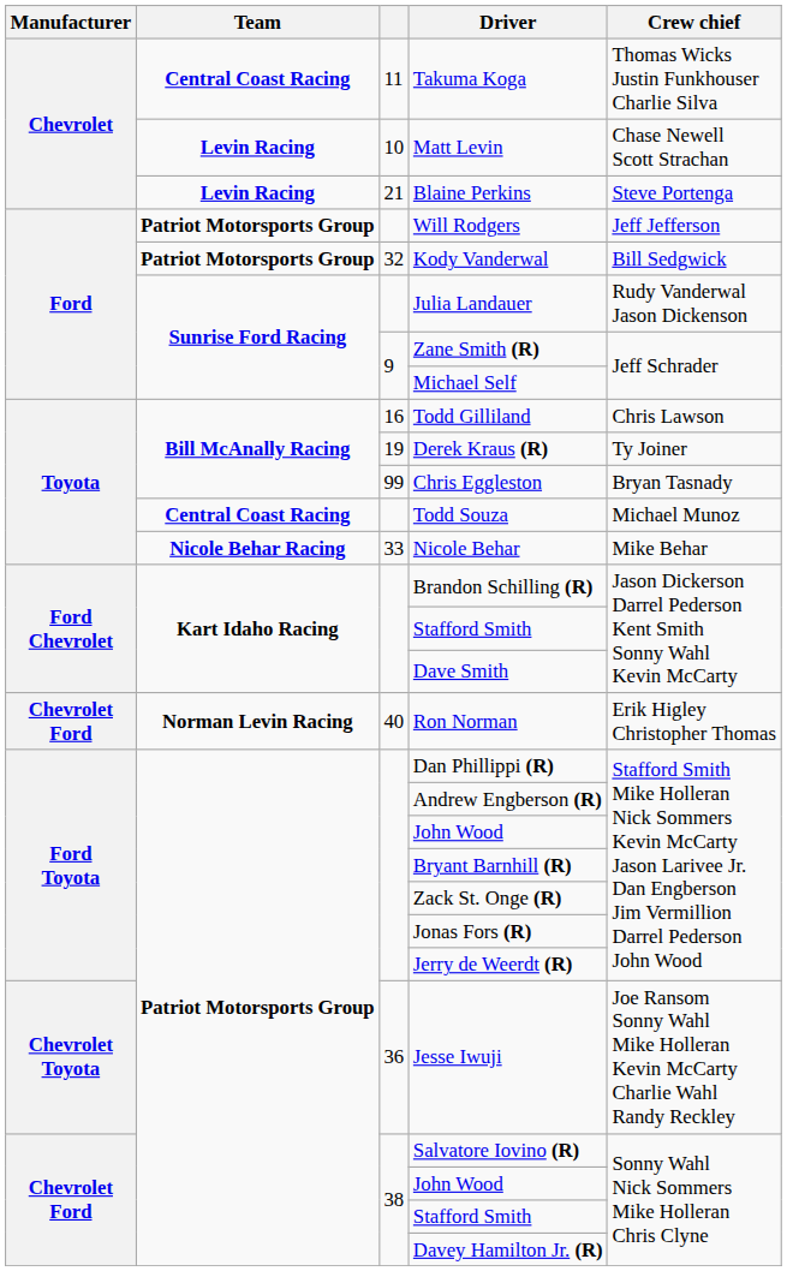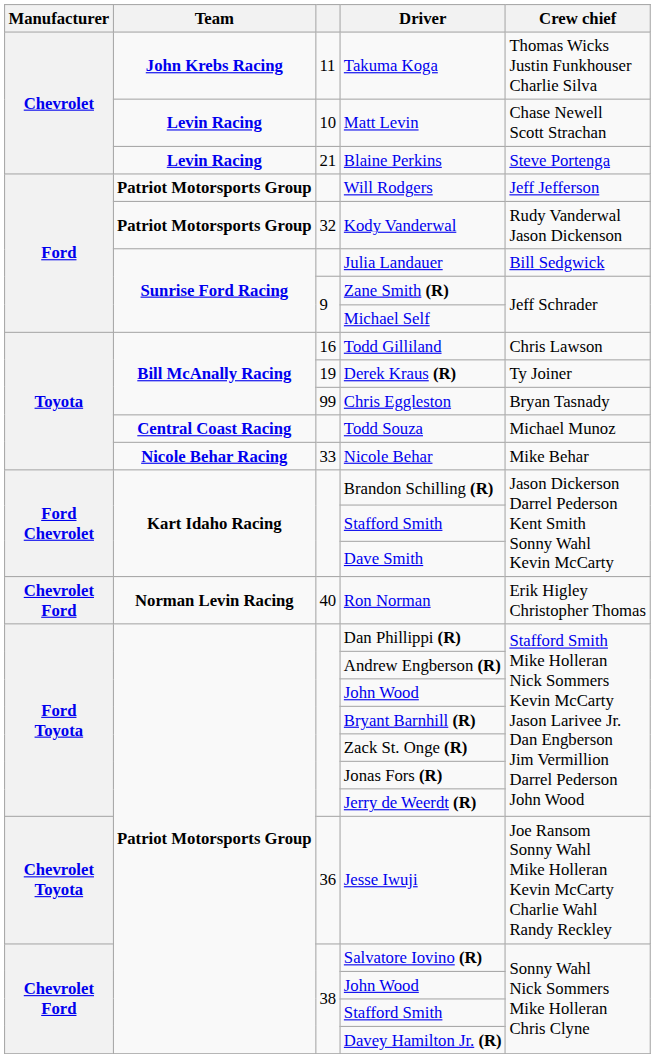Takuma Koga | Team: Central Coast Racing -> John Krebs Racing
Kody Vanderwal | Crew chief: Bill Sedgwick -> Rudy Vanderwal Jason Dickenson
Julia Landauer | Crew chief: Rudy Vanderwal Jason Dickenson -> Bill Sedgwick
